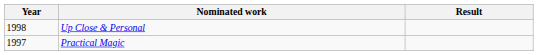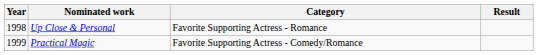+ column: Category | Favorite Supporting Actress - Romance | Favorite Supporting Actress - Comedy/Romance
Practical Magic | Year: 1997 -> 1999
